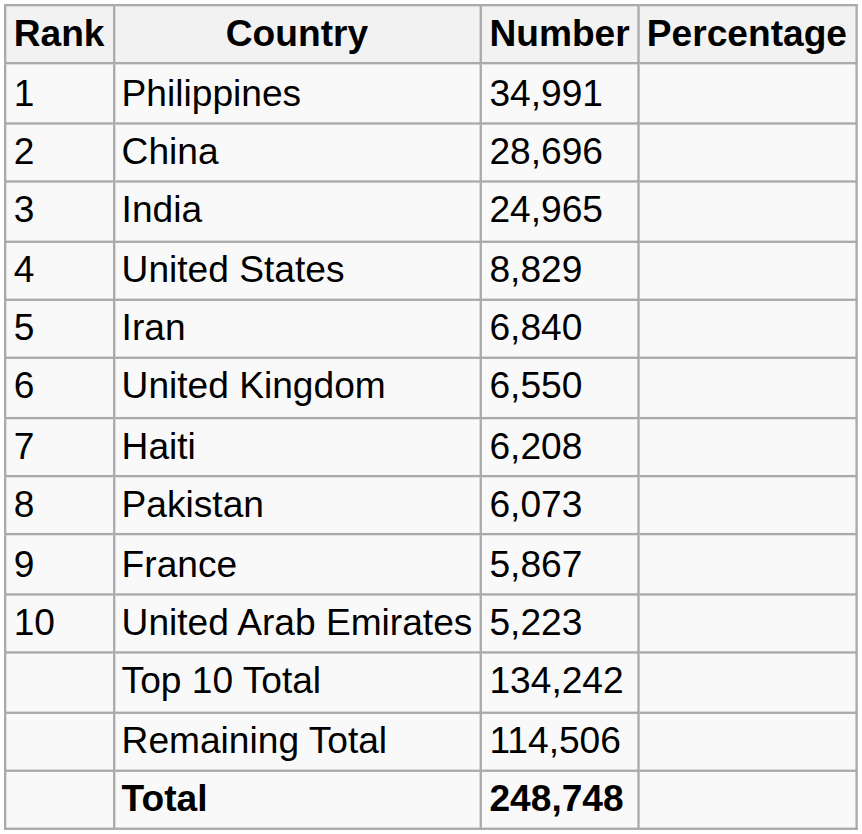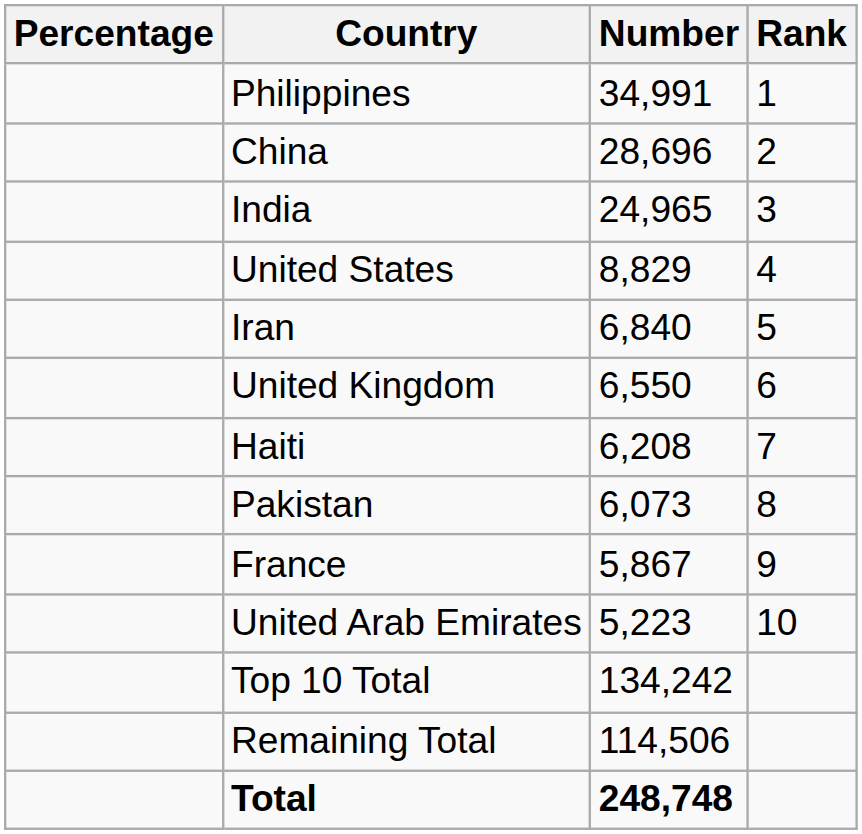columns swapped: Rank <-> Percentage
